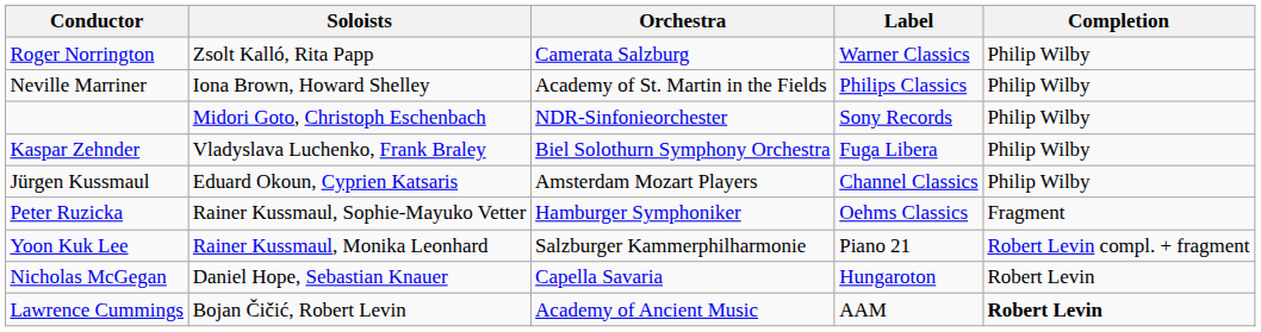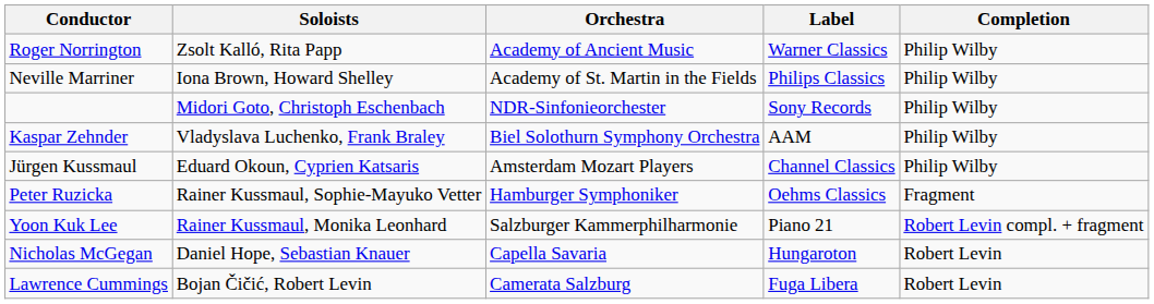Roger Norrington | Orchestra: Camerata Salzburg -> Academy of Ancient Music
Kaspar Zehnder | Label: Fuga Libera -> AAM
Lawrence Cummings | Orchestra: Academy of Ancient Music -> Camerata Salzburg
Lawrence Cummings | Label: AAM -> Fuga Libera
Lawrence Cummings | Completion: bold -> normal
